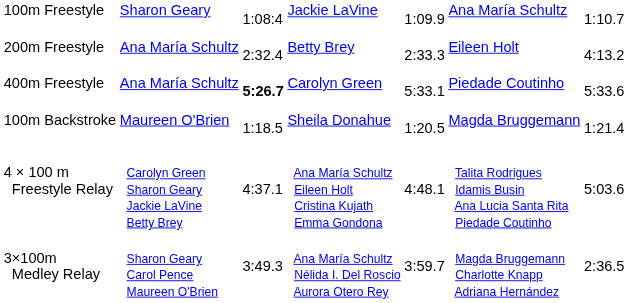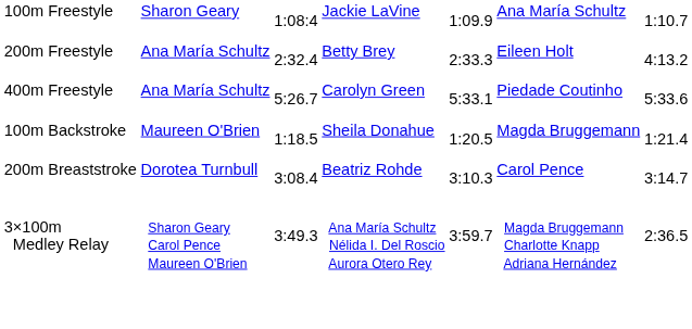400m Freestyle | column 3: bold -> normal
+ row: 200m Breaststroke | Dorotea Turnbull | 3:08.4 | Beatriz Rohde | 3:10.3 | Carol Pence | 3:14.7
- row: 4 × 100 m Freestyle Relay | Carolyn Green Sharon Geary Jackie LaVine Betty Brey | 4:37.1 | Ana María Schultz Eileen Holt Cristina Kujath Emma Gondona | 4:48.1 | Talita Rodrigues Idamis Busin Ana Lucia Santa Rita Piedade Coutinho | 5:03.6
